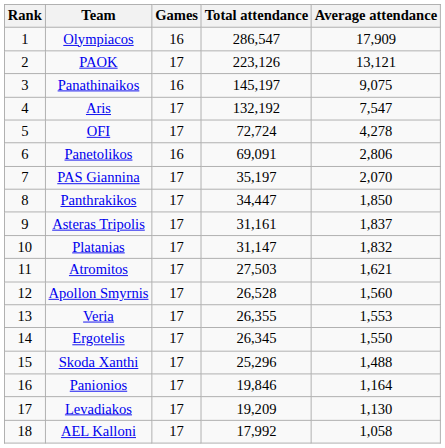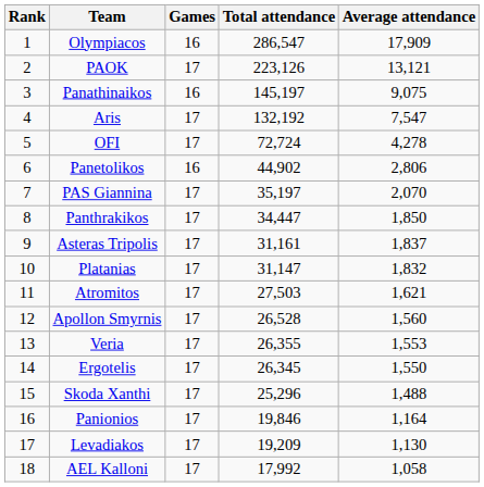Panetolikos | Total attendance: 69,091 -> 44,902
